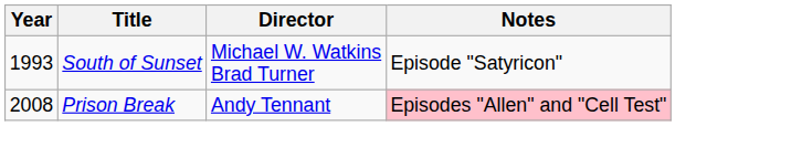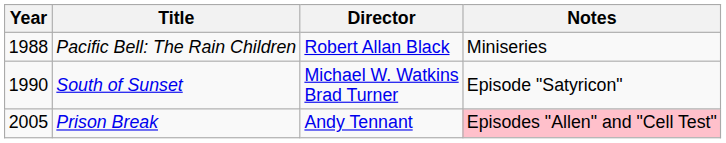+ row: 1988 | Pacific Bell: The Rain Children | Robert Allan Black | Miniseries
South of Sunset | Year: 1993 -> 1990
Prison Break | Year: 2008 -> 2005
